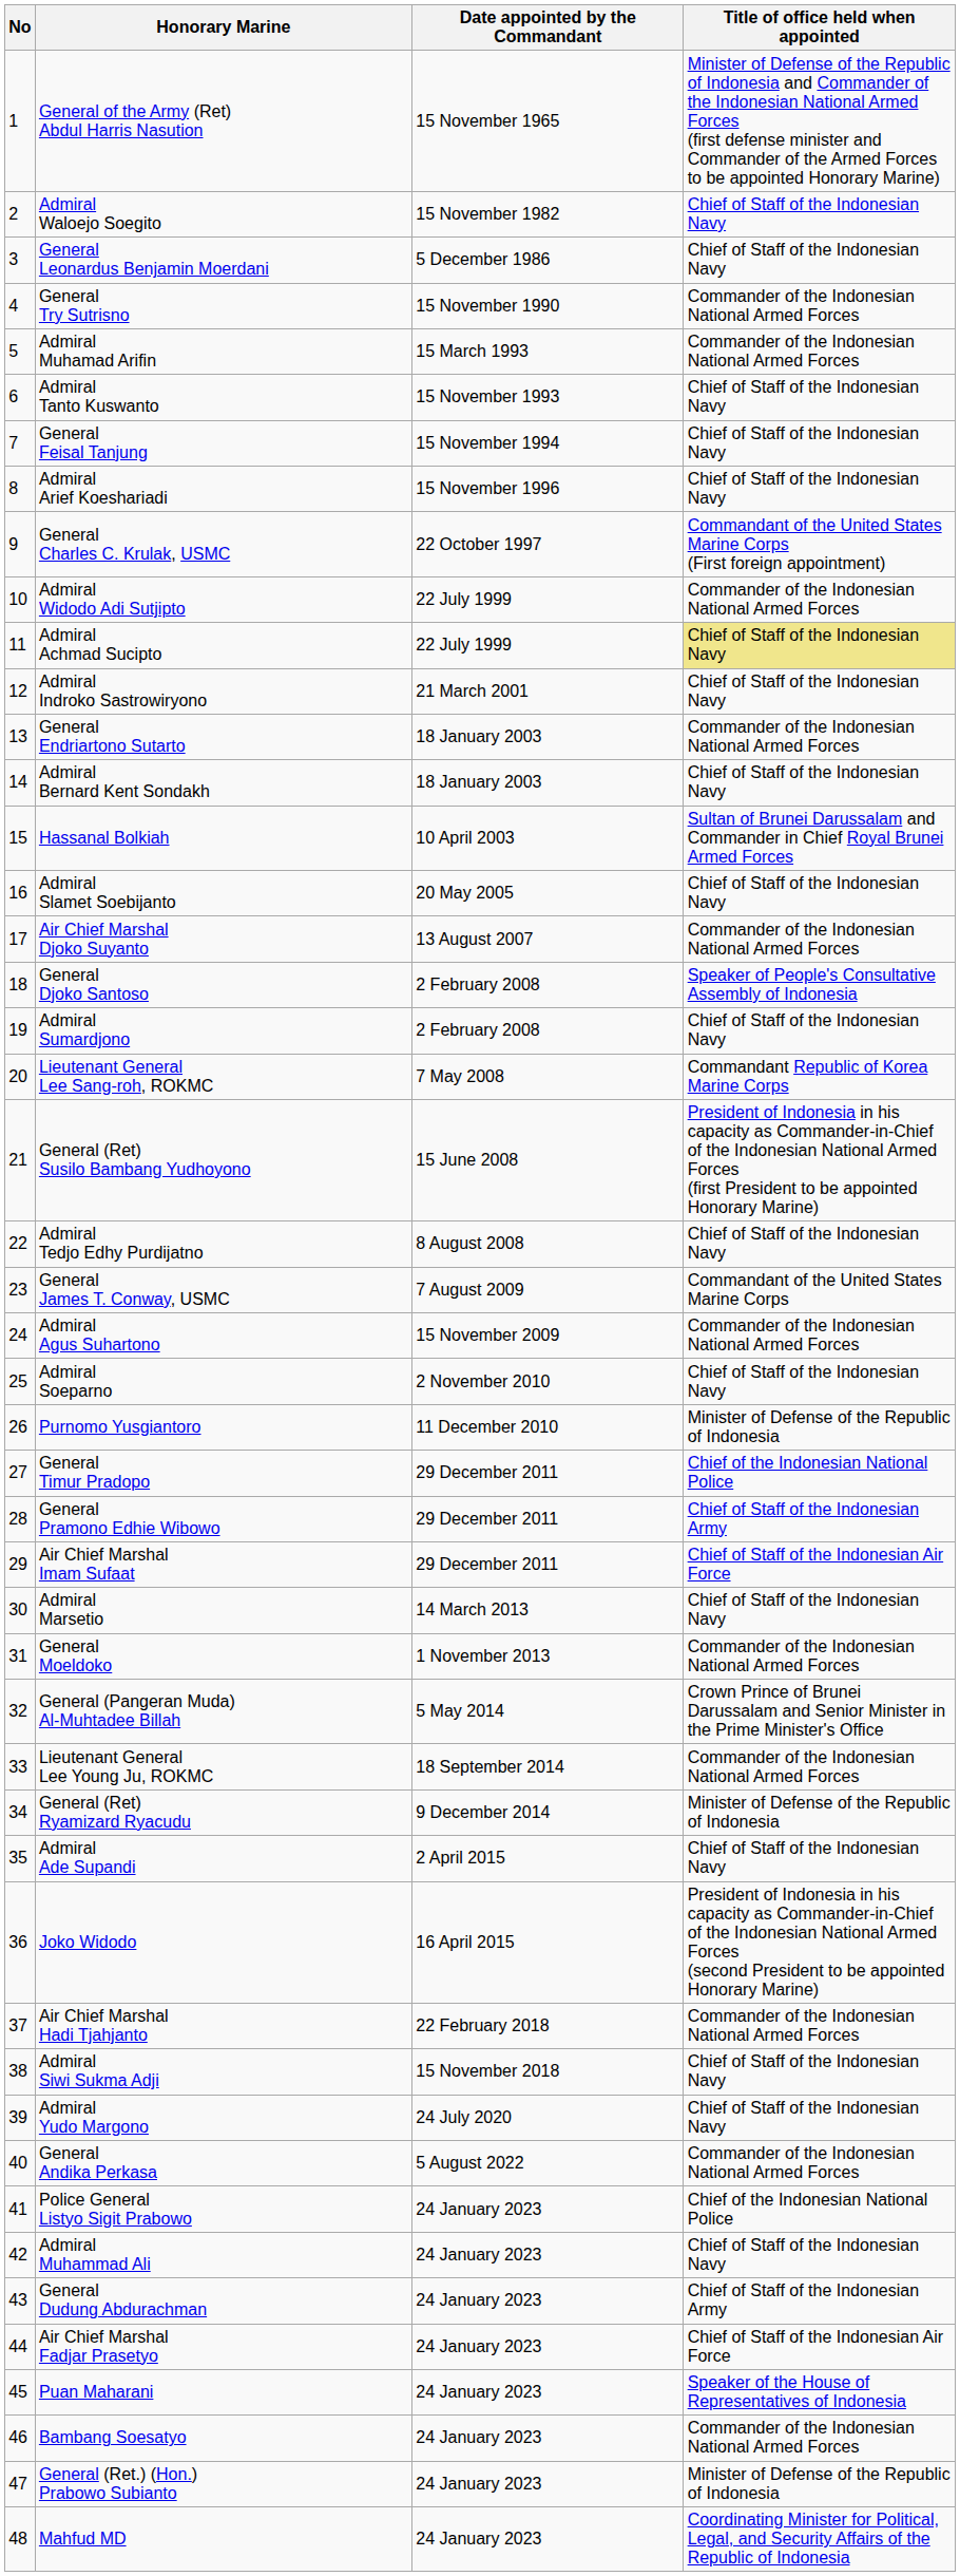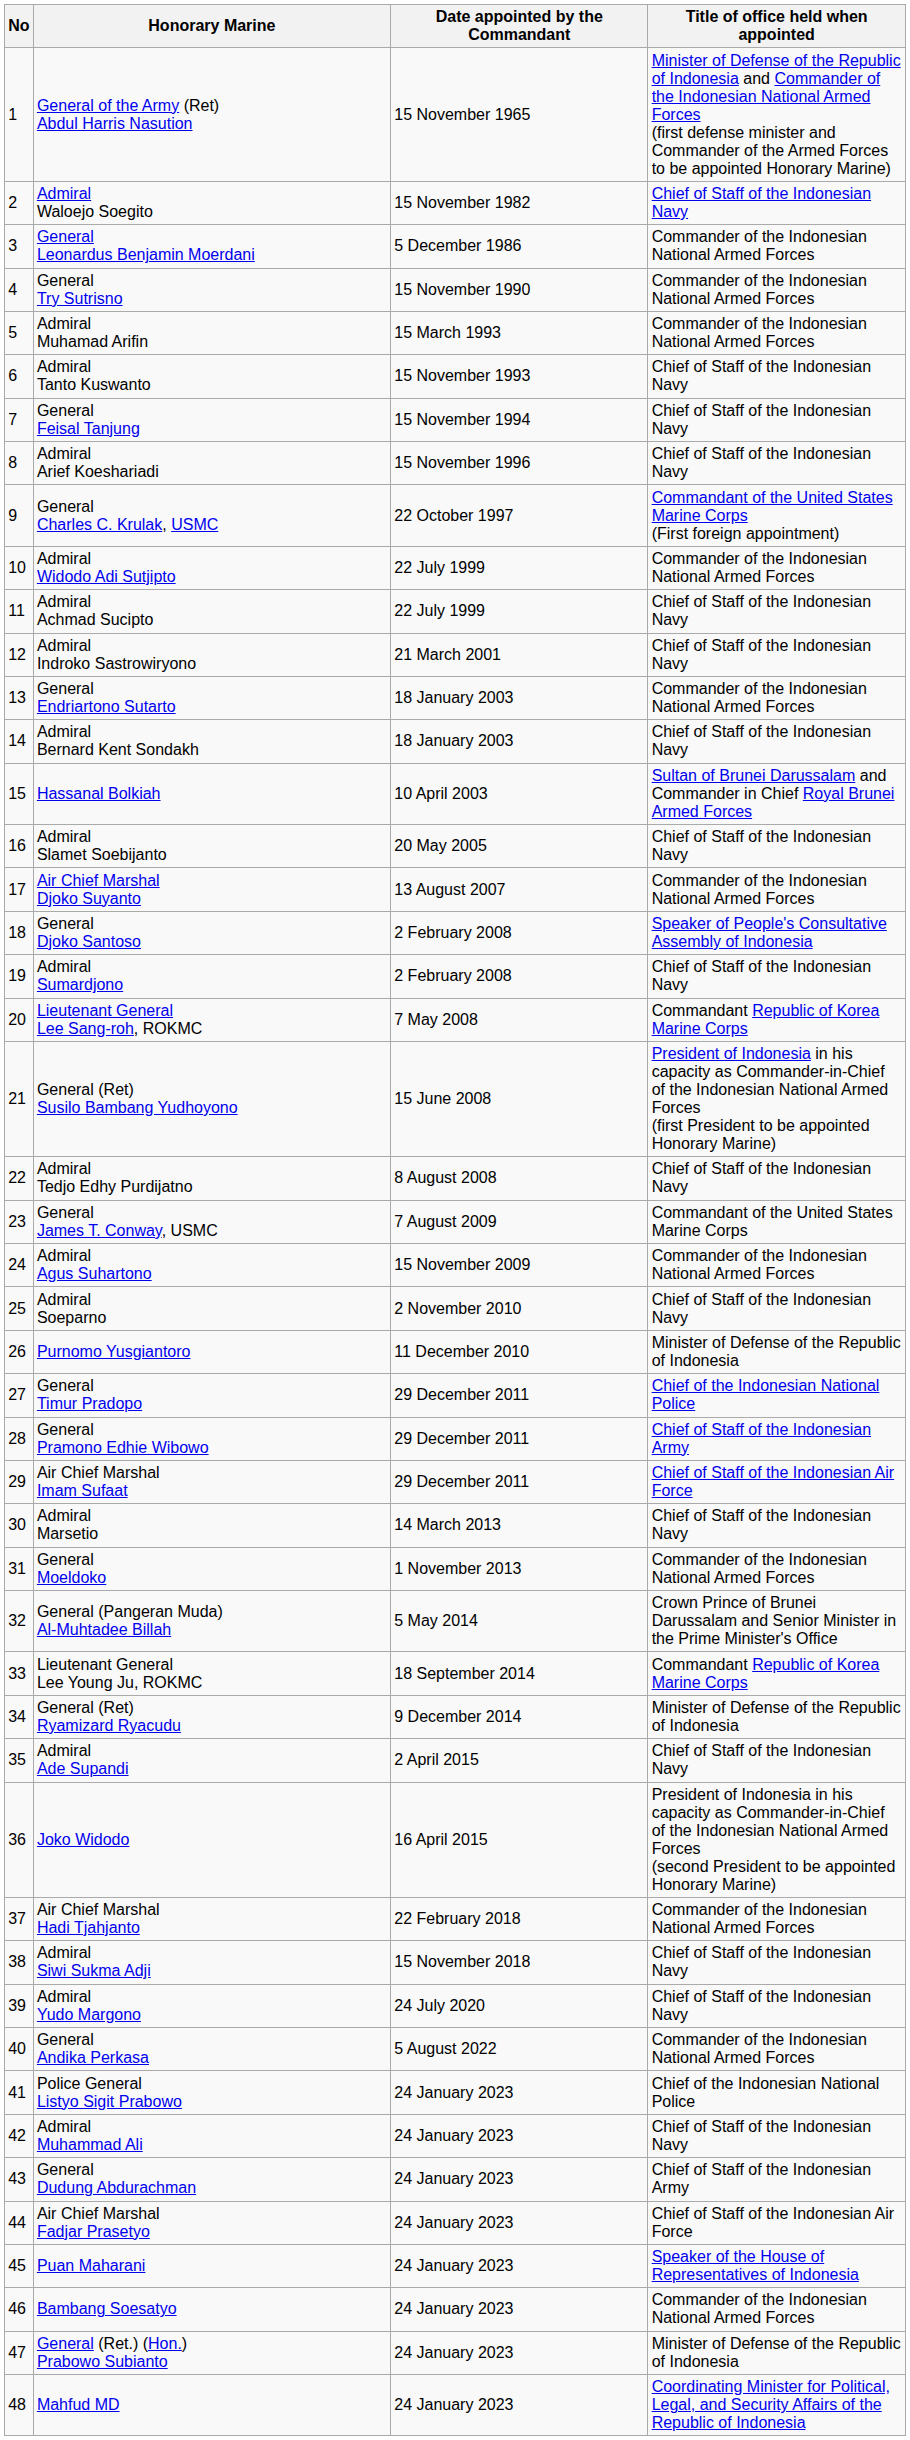General Leonardus Benjamin Moerdani | Title of office held when appointed: Chief of Staff of the Indonesian Navy -> Commander of the Indonesian National Armed Forces
Admiral Achmad Sucipto | Title of office held when appointed: khaki background -> no background
Lieutenant General Lee Young Ju, ROKMC | Title of office held when appointed: Commander of the Indonesian National Armed Forces -> Commandant Republic of Korea Marine Corps
